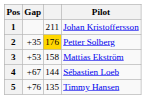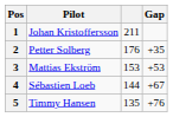columns swapped: Pilot <-> Gap
2 | column 3: gold background -> no background
3 | column 3: 158 -> 153
